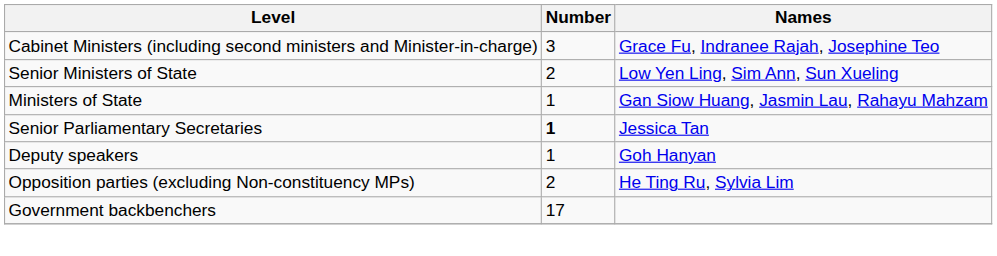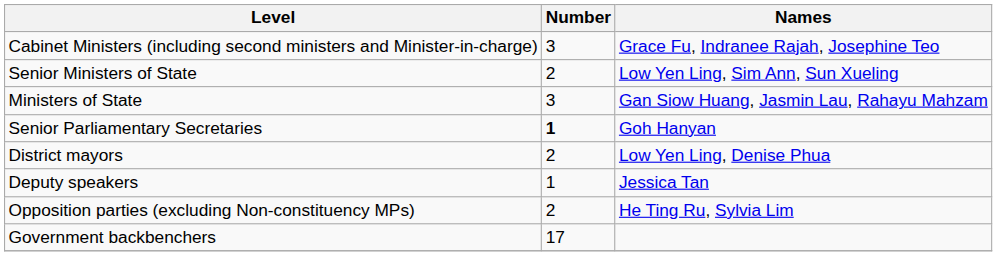Ministers of State | Number: 1 -> 3
Senior Parliamentary Secretaries | Names: Jessica Tan -> Goh Hanyan
+ row: District mayors | 2 | Low Yen Ling, Denise Phua
Deputy speakers | Names: Goh Hanyan -> Jessica Tan
